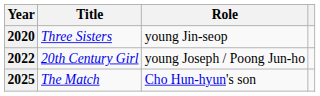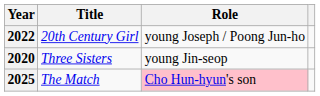rows swapped: 2020 <-> 2022
2025 | Role: no background -> pink background
